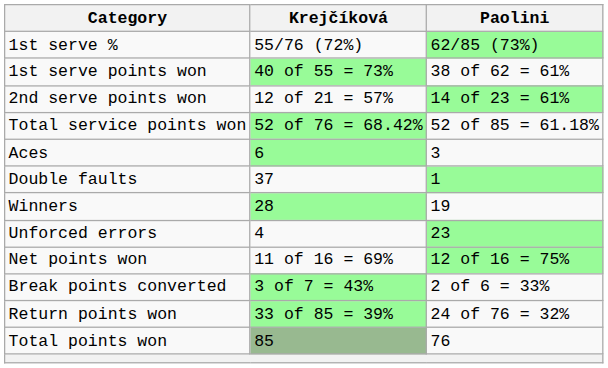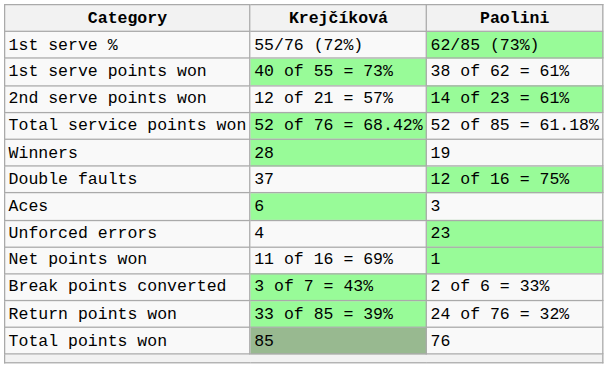rows swapped: Aces <-> Winners
Double faults | Paolini: 1 -> 12 of 16 = 75%
Net points won | Paolini: 12 of 16 = 75% -> 1
